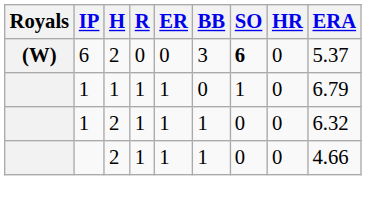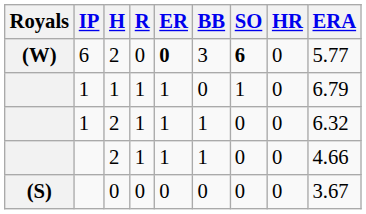(W) | ER: normal -> bold
(W) | ERA: 5.37 -> 5.77
+ row: (S) | 0 | 0 | 0 | 0 | 0 | 0 | 3.67
